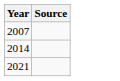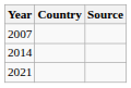+ column: Country
